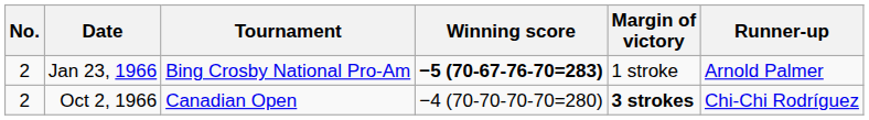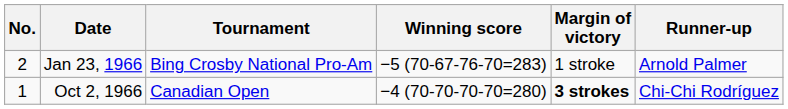Jan 23, 1966 | Winning score: bold -> normal
Oct 2, 1966 | No.: 2 -> 1
